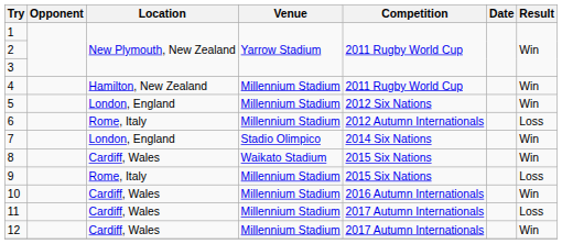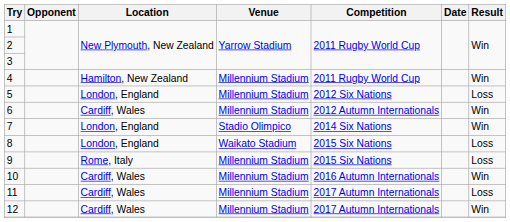5 | Result: Win -> Loss
6 | Location: Rome, Italy -> Cardiff, Wales
6 | Result: Loss -> Win
8 | Location: Cardiff, Wales -> London, England
8 | Result: Win -> Loss
